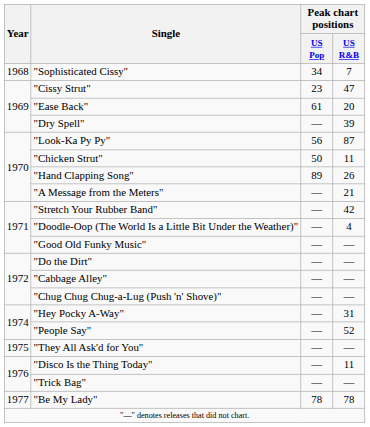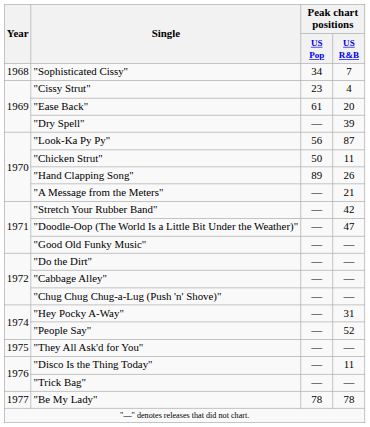"Cissy Strut" | Peak chart positions / US R&B: 47 -> 4
"Doodle-Oop (The World Is a Little Bit Under the Weather)" | Peak chart positions / US R&B: 4 -> 47
